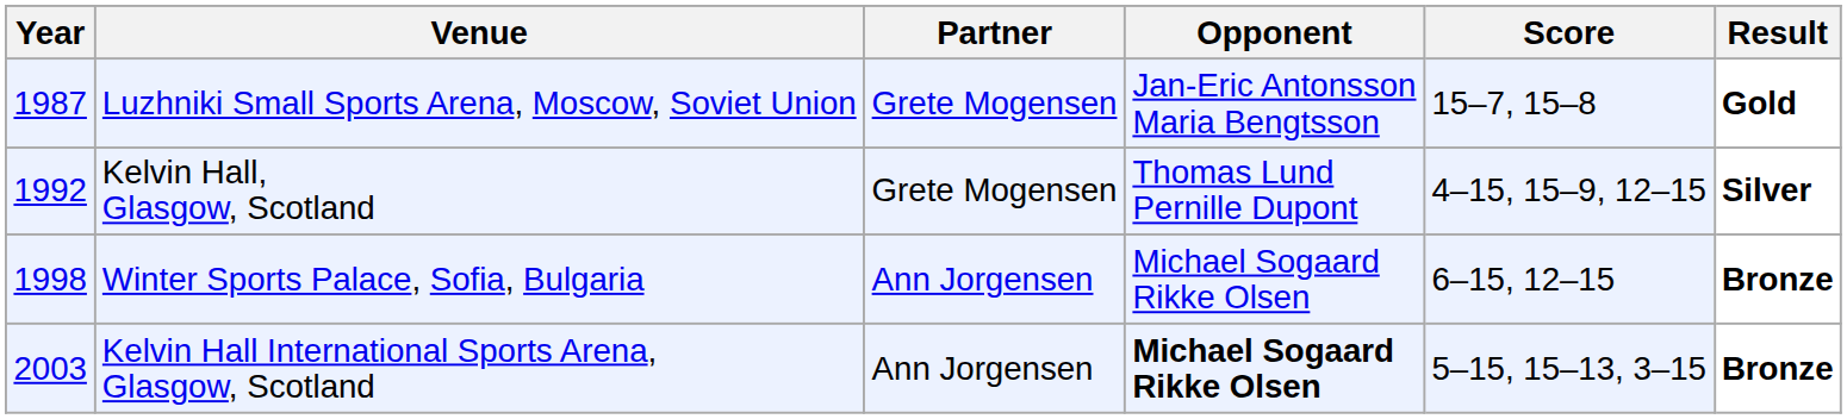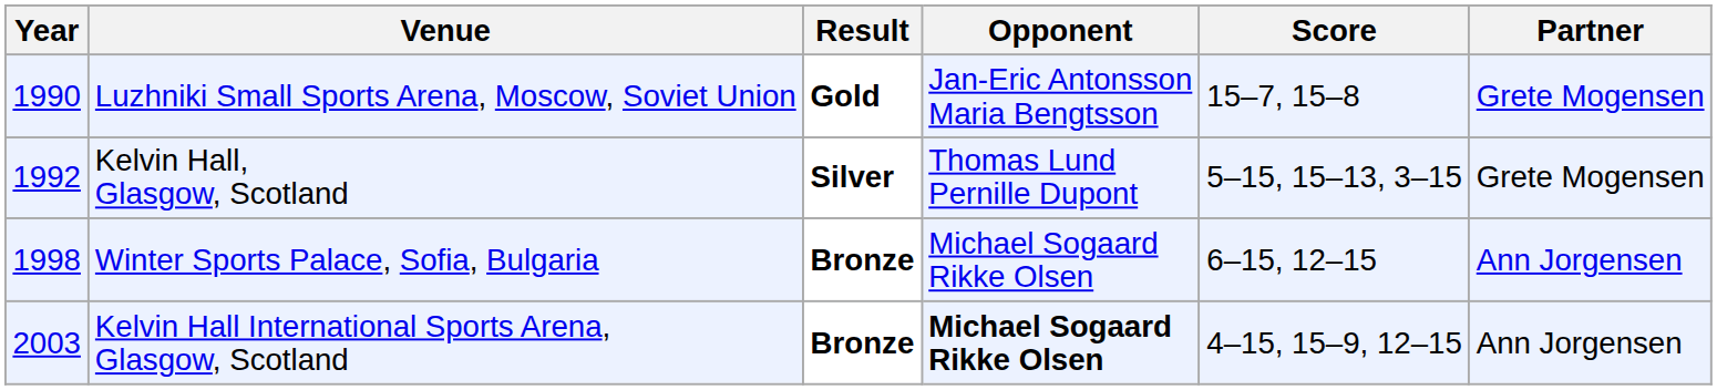columns swapped: Partner <-> Result
Luzhniki Small Sports Arena, Moscow, Soviet Union | Year: 1987 -> 1990
Kelvin Hall, Glasgow, Scotland | Score: 4–15, 15–9, 12–15 -> 5–15, 15–13, 3–15
Kelvin Hall International Sports Arena, Glasgow, Scotland | Score: 5–15, 15–13, 3–15 -> 4–15, 15–9, 12–15
